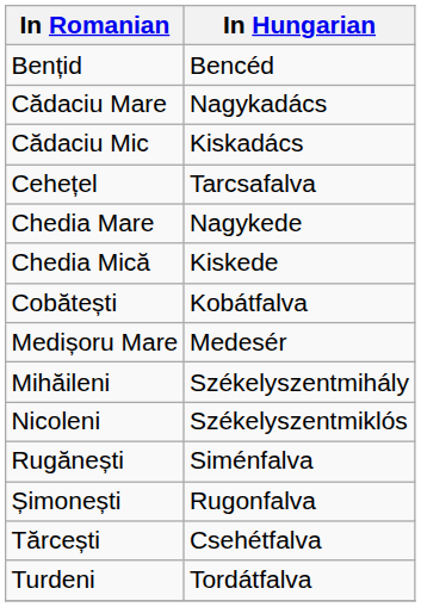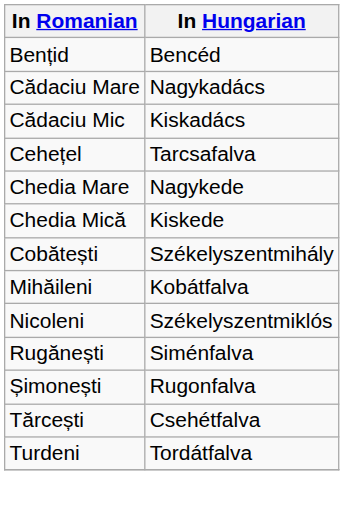Cobătești | In Hungarian: Kobátfalva -> Székelyszentmihály
- row: Medișoru Mare | Medesér
Mihăileni | In Hungarian: Székelyszentmihály -> Kobátfalva
